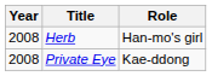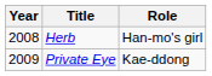Private Eye | Year: 2008 -> 2009
